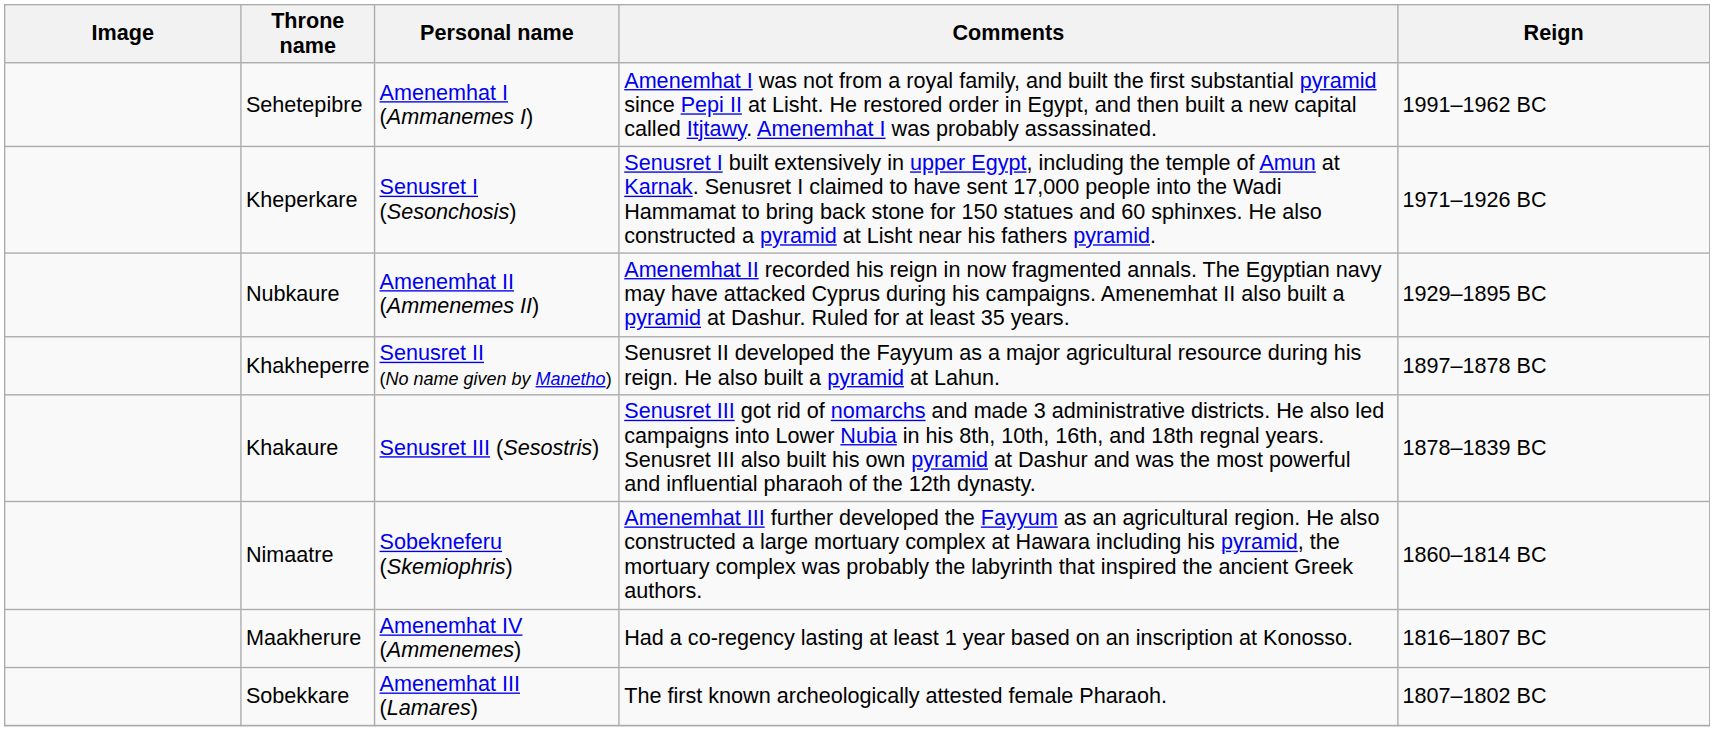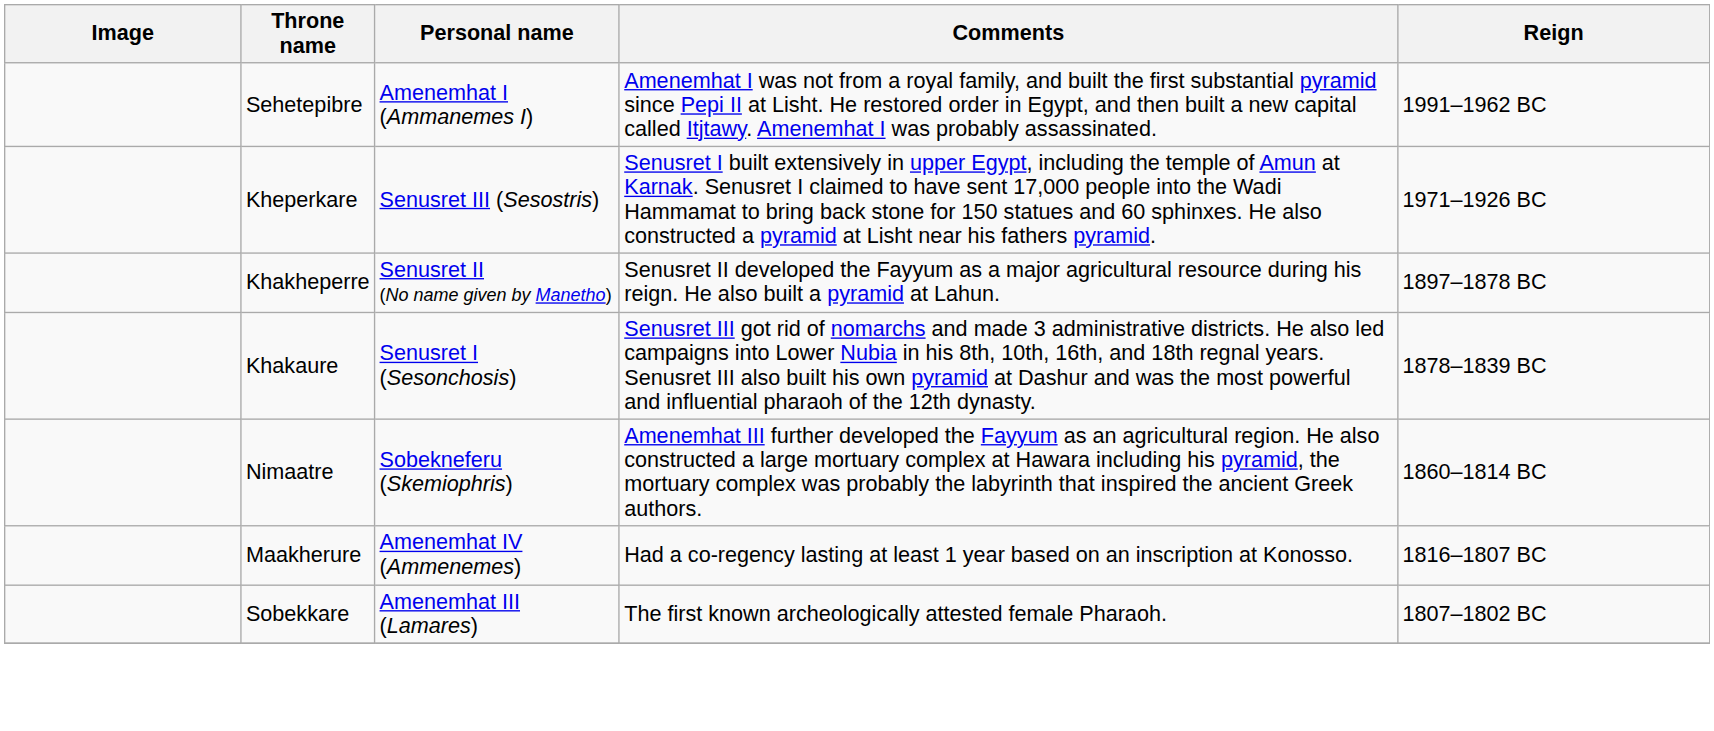Kheperkare | Personal name: Senusret I (Sesonchosis) -> Senusret III (Sesostris)
- row: Nubkaure | Amenemhat II (Ammenemes II) | Amenemhat II recorded his reign in now fragmented annals. The Egyptian navy may have attacked Cyprus during his campaigns. Amenemhat II also built a pyramid at Dashur. Ruled for at least 35 years. | 1929–1895 BC
Khakaure | Personal name: Senusret III (Sesostris) -> Senusret I (Sesonchosis)
